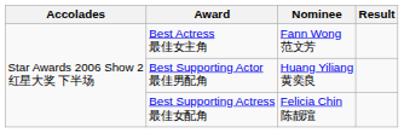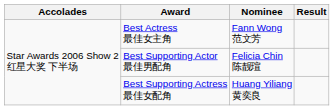Best Supporting Actor 最佳男配角 | Nominee: Huang Yiliang 黄奕良 -> Felicia Chin 陈靓瑄
Best Supporting Actress 最佳女配角 | Nominee: Felicia Chin 陈靓瑄 -> Huang Yiliang 黄奕良
